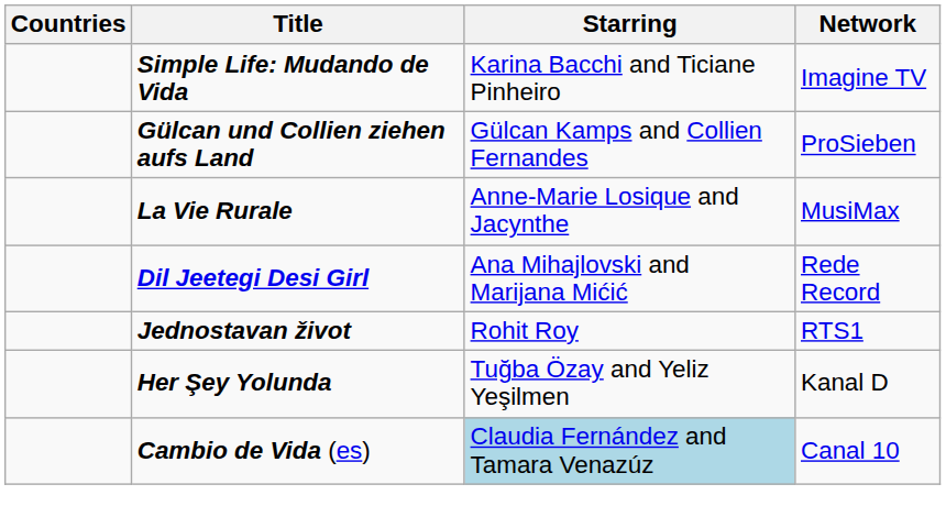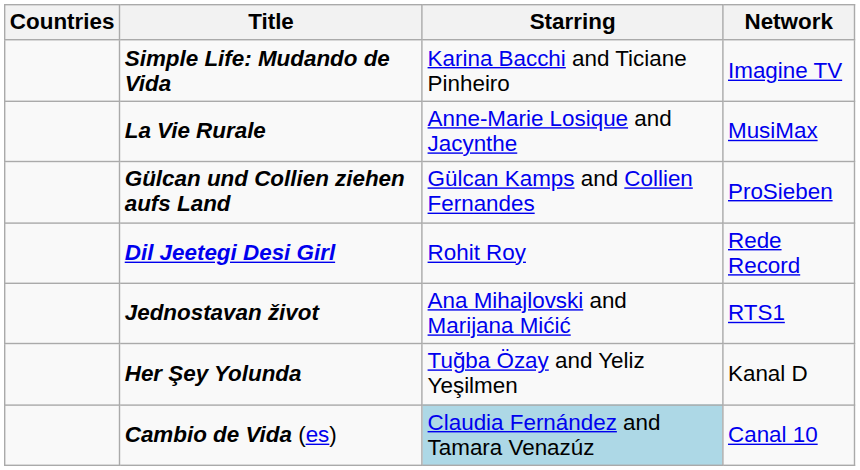rows swapped: La Vie Rurale <-> Gülcan und Collien ziehen aufs Land
Dil Jeetegi Desi Girl | Starring: Ana Mihajlovski and Marijana Mićić -> Rohit Roy
Jednostavan život | Starring: Rohit Roy -> Ana Mihajlovski and Marijana Mićić
